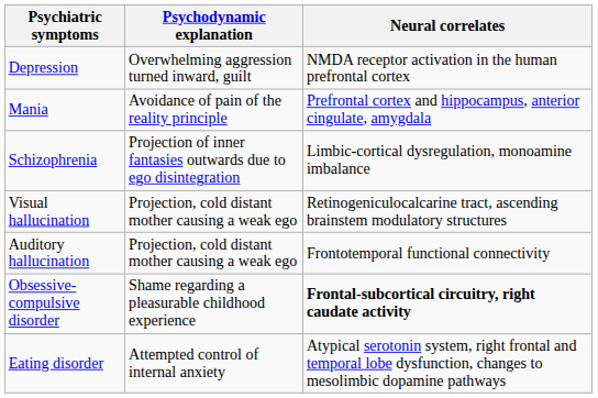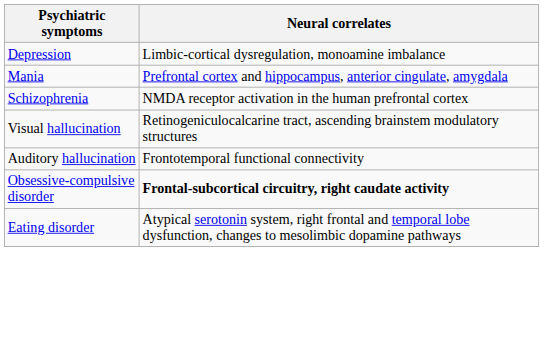- column: Psychodynamic explanation | Overwhelming aggression turned inward, guilt | Avoidance of pain of the reality principle | Projection of inner fantasies outwards due to ego disintegration | Projection, cold distant mother causing a weak ego | Projection, cold distant mother causing a weak ego | Shame regarding a pleasurable childhood experience | Attempted control of internal anxiety
Depression | Neural correlates: NMDA receptor activation in the human prefrontal cortex -> Limbic-cortical dysregulation, monoamine imbalance
Schizophrenia | Neural correlates: Limbic-cortical dysregulation, monoamine imbalance -> NMDA receptor activation in the human prefrontal cortex
